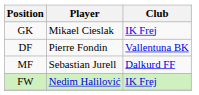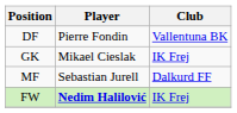rows swapped: GK <-> DF
FW | Player: normal -> bold
